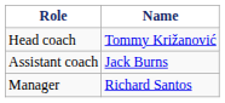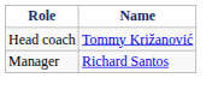- row: Assistant coach | Jack Burns
